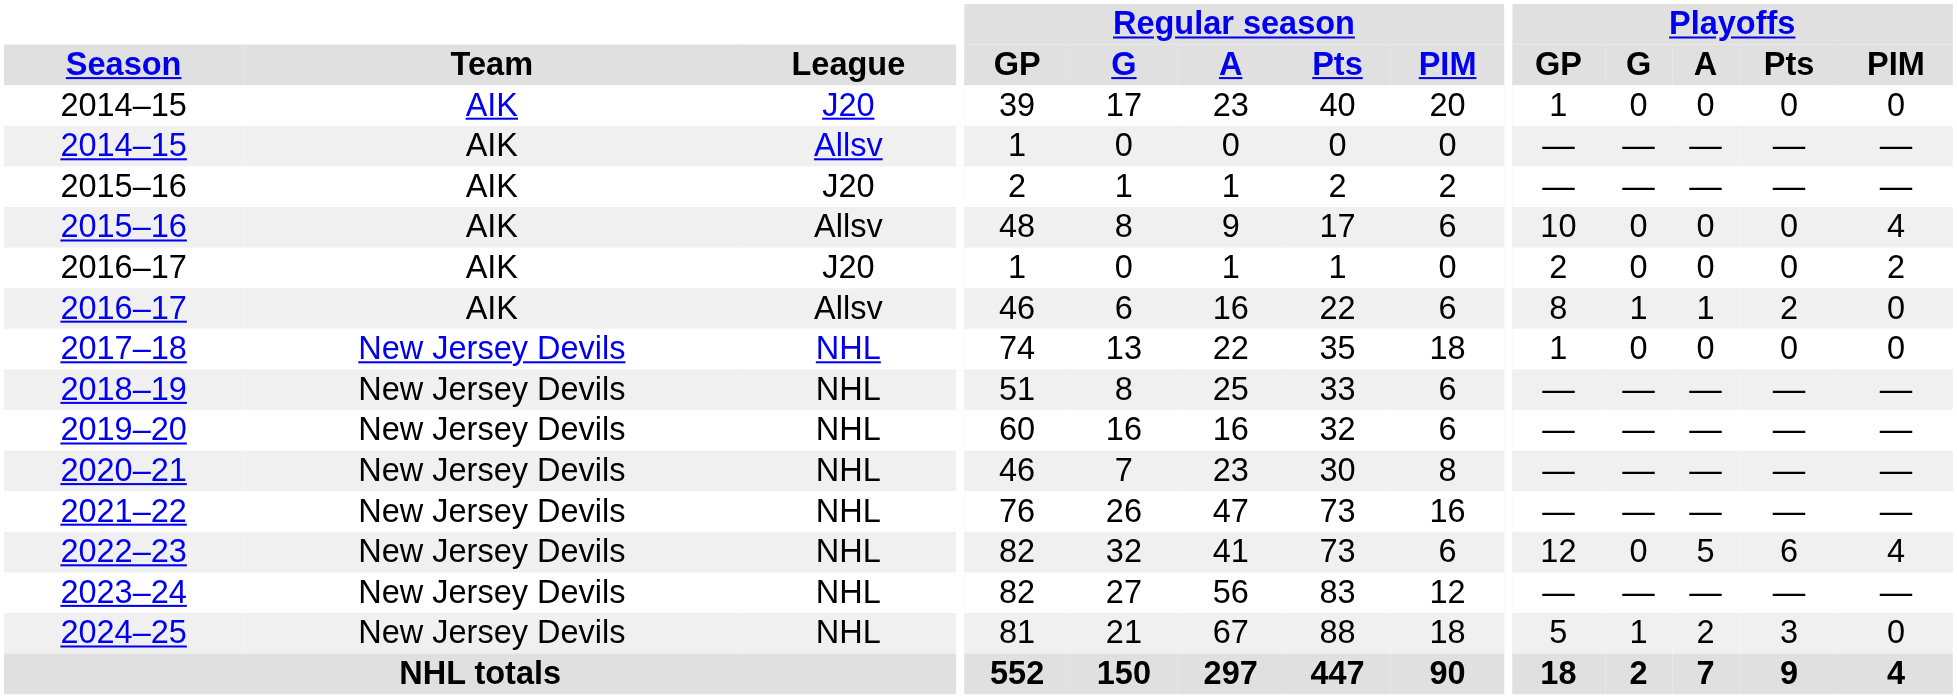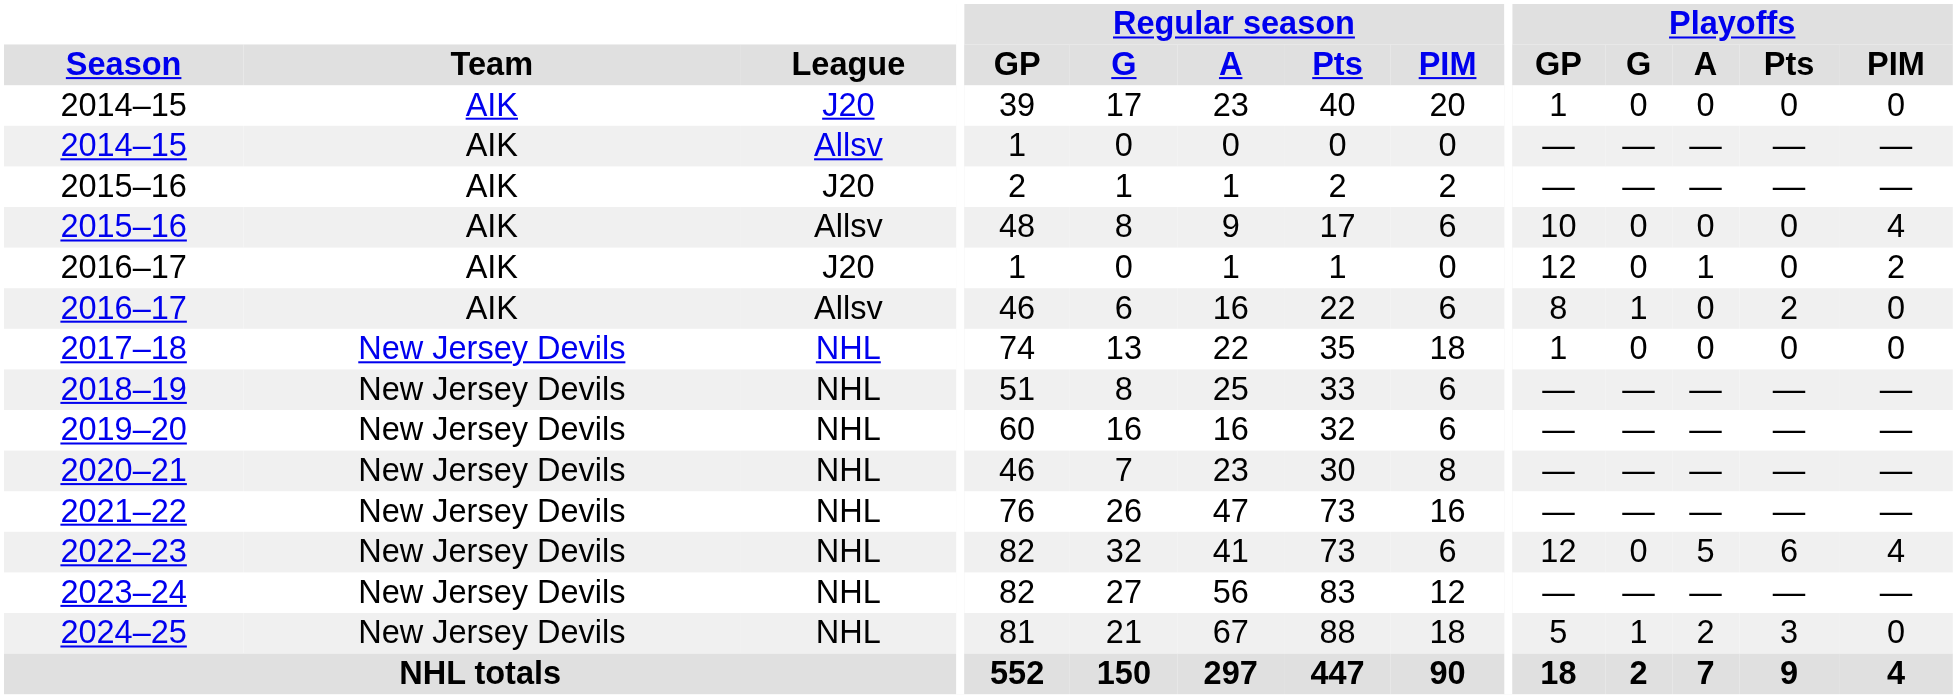2016–17 / J20 | Playoffs / GP: 2 -> 12
2016–17 / J20 | Playoffs / A: 0 -> 1
2016–17 / Allsv | Playoffs / A: 1 -> 0
